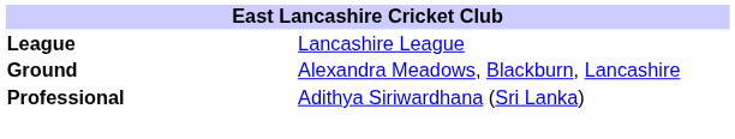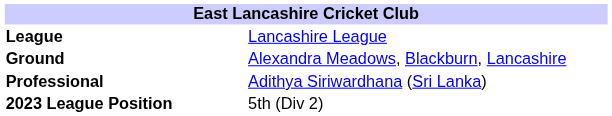+ row: 2023 League Position | 5th (Div 2)
